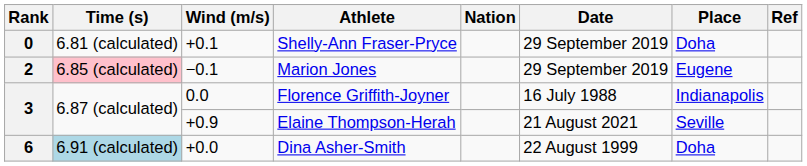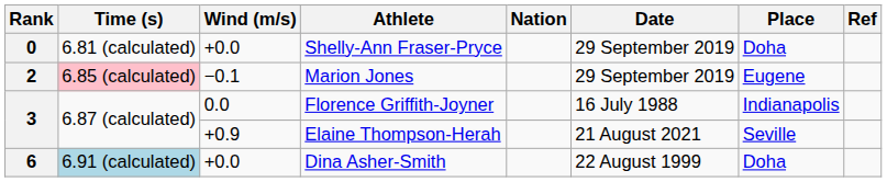Shelly-Ann Fraser-Pryce | Wind (m/s): +0.1 -> +0.0
